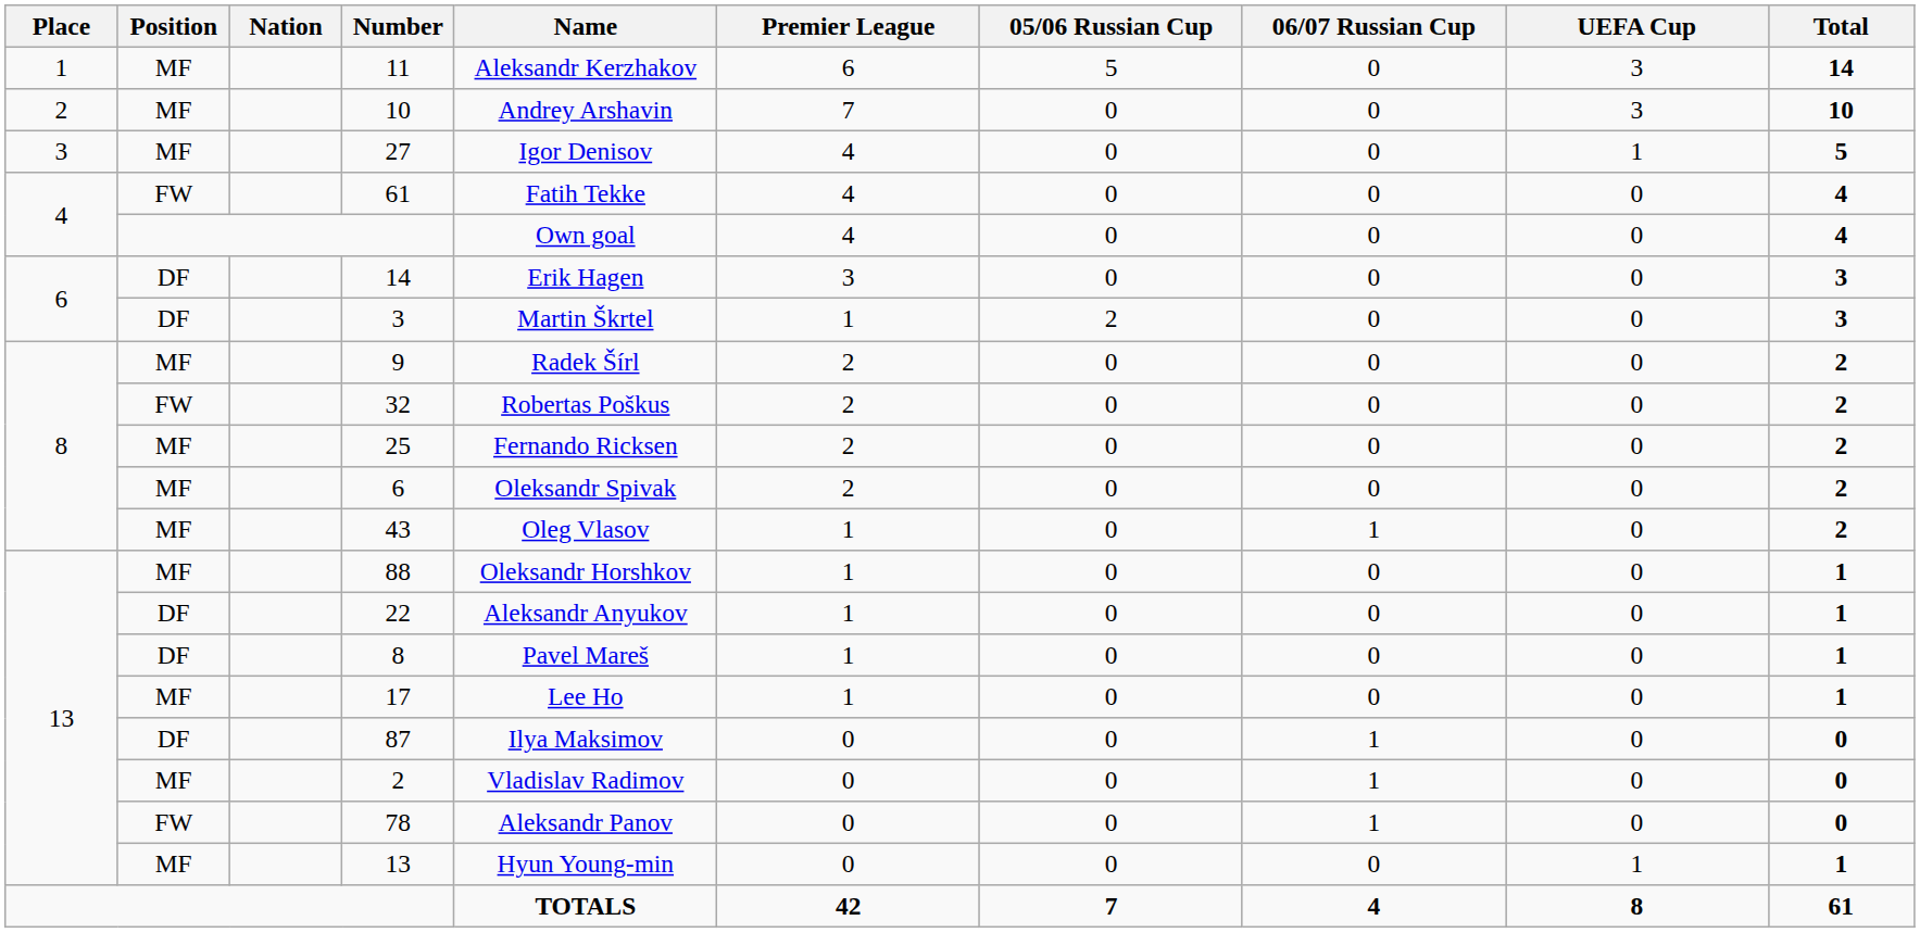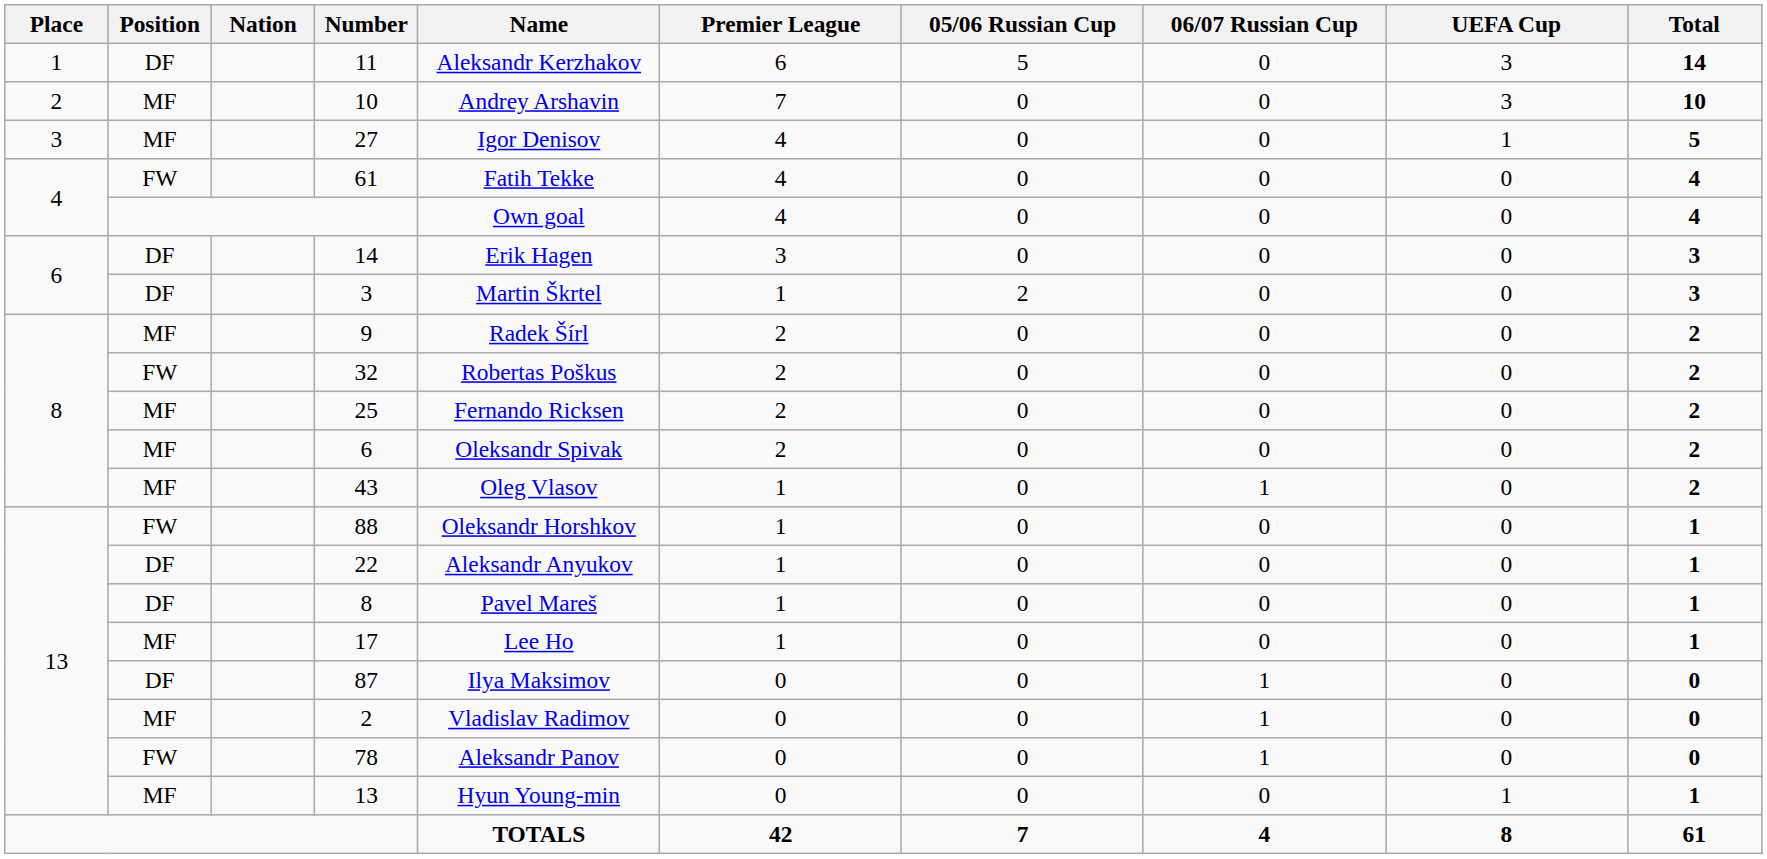11 | Position: MF -> DF
88 | Position: MF -> FW
